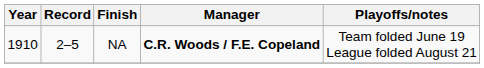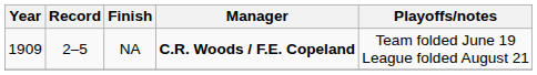NA | Year: 1910 -> 1909
